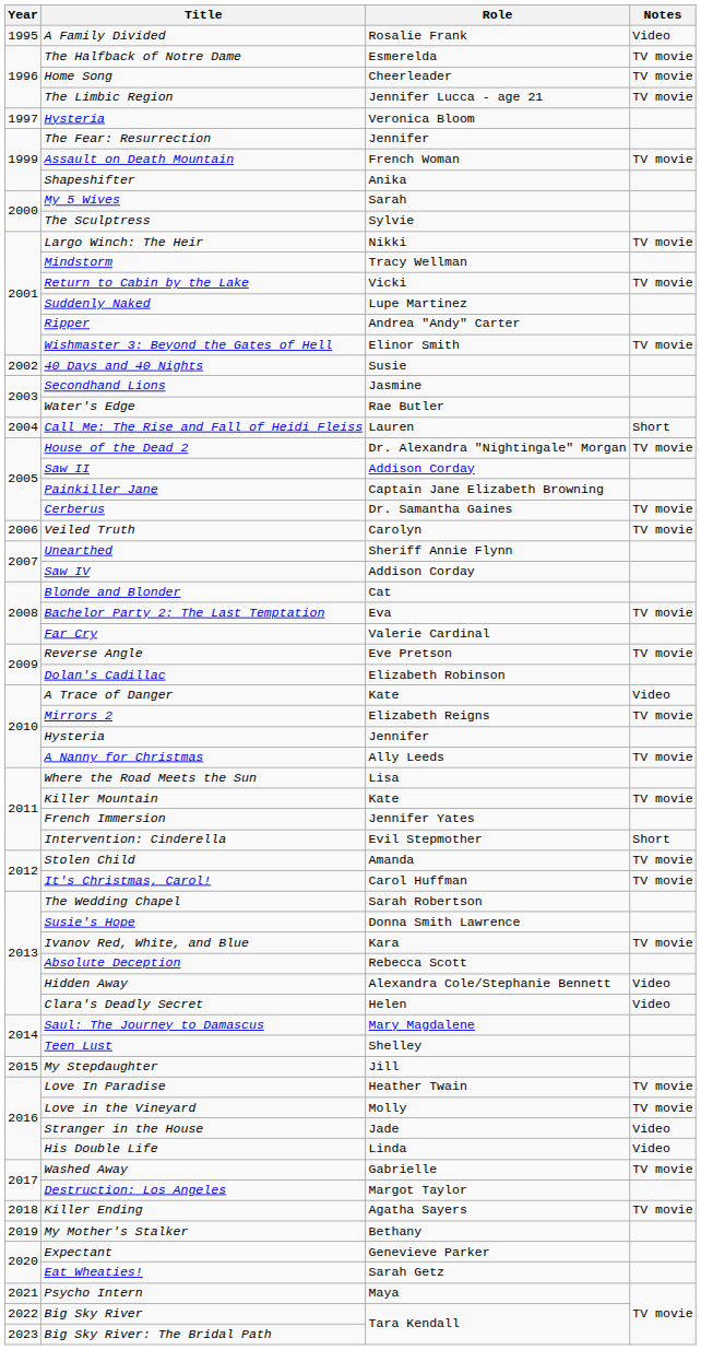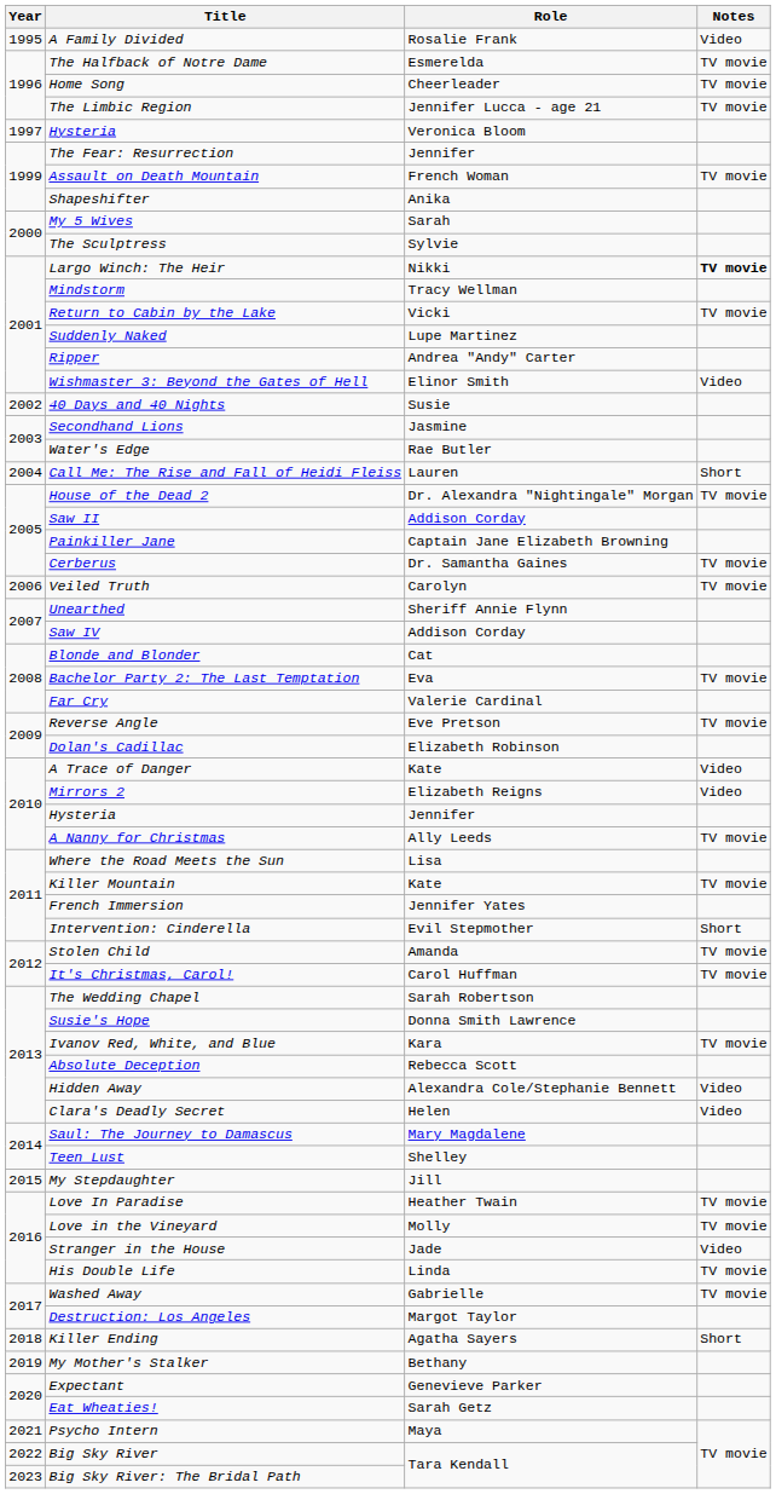Largo Winch: The Heir | Notes: normal -> bold
Wishmaster 3: Beyond the Gates of Hell | Notes: TV movie -> Video
Mirrors 2 | Notes: TV movie -> Video
His Double Life | Notes: Video -> TV movie
Killer Ending | Notes: TV movie -> Short
